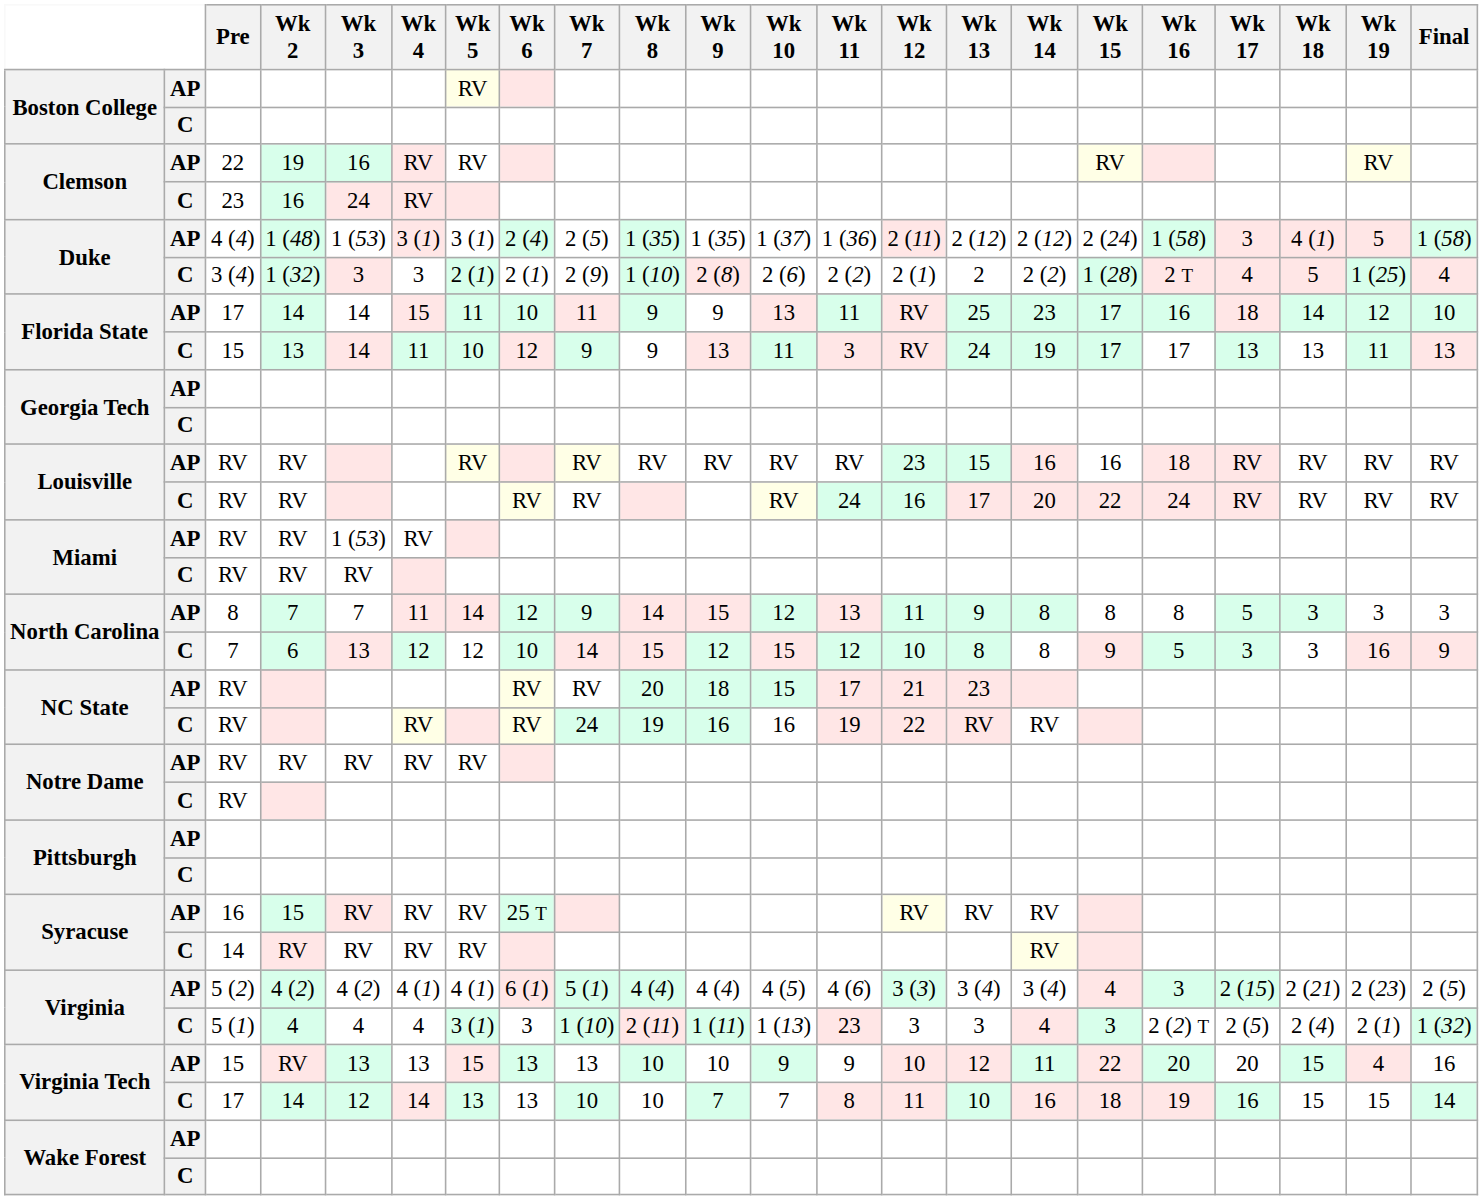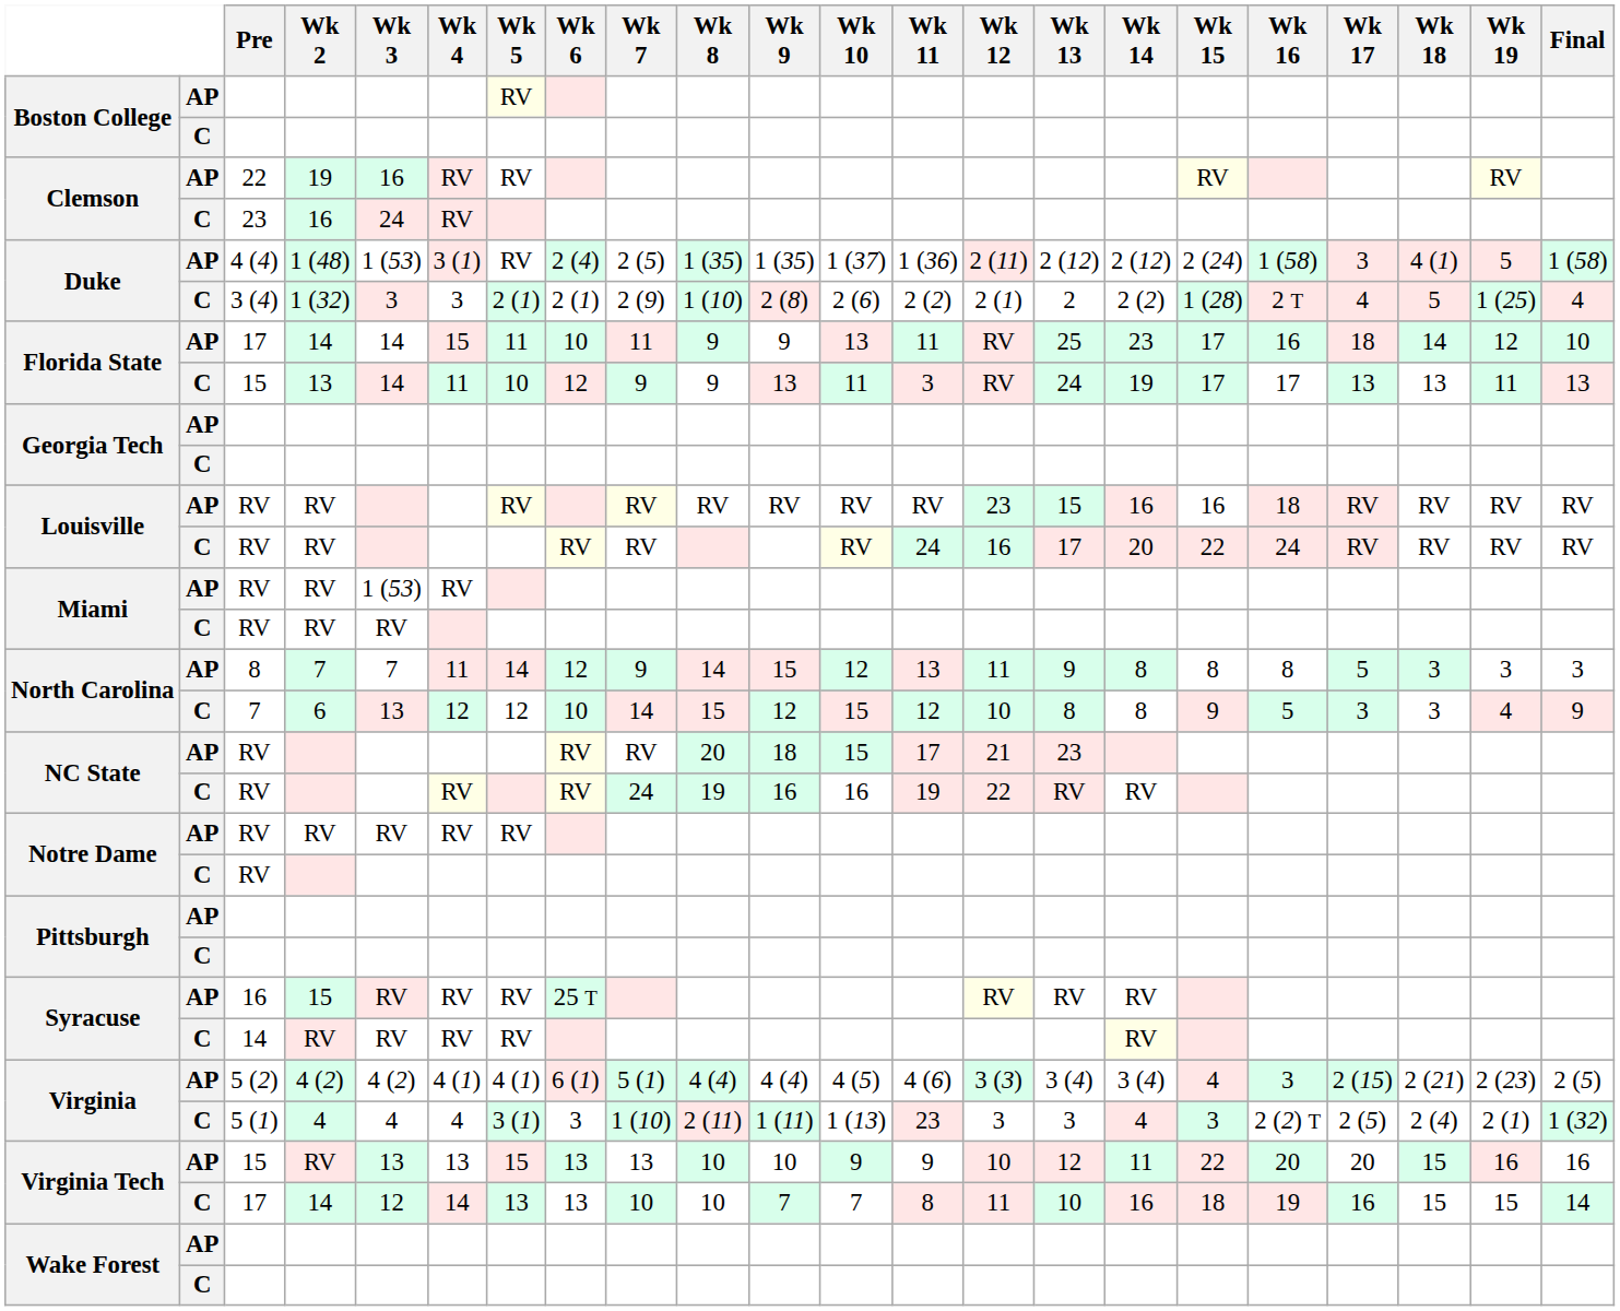Duke / AP | Wk 5: 3 (1) -> RV
North Carolina / C | Wk 19: 16 -> 4
Virginia Tech / AP | Wk 19: 4 -> 16
